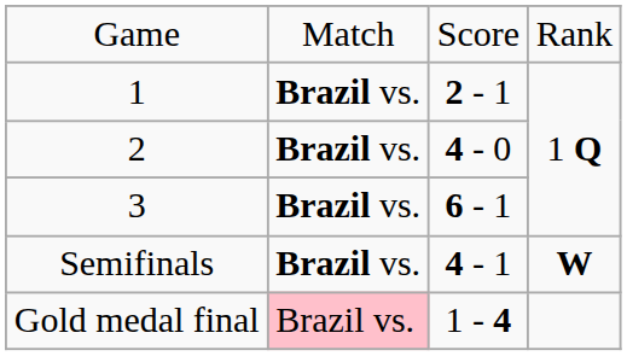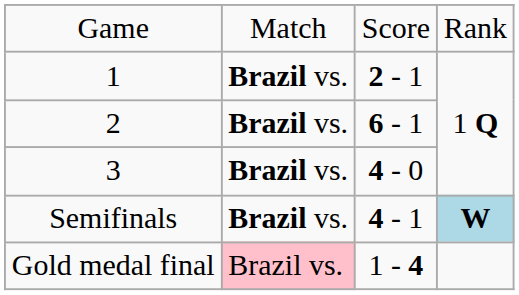2 | column 3: 4 - 0 -> 6 - 1
3 | column 3: 6 - 1 -> 4 - 0
Semifinals | column 4: no background -> lightblue background
